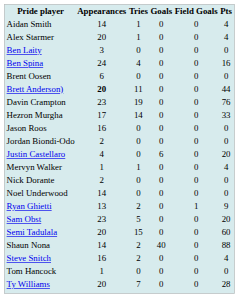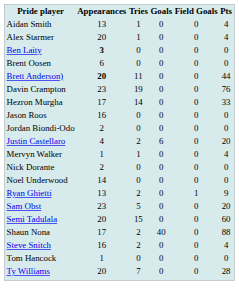Aidan Smith | Appearances: 14 -> 13
Ben Laity | Appearances: normal -> bold
- row: Ben Spina | 24 | 4 | 0 | 0 | 16
Justin Castellaro | Tries: 0 -> 2
Shaun Nona | Appearances: 14 -> 17
